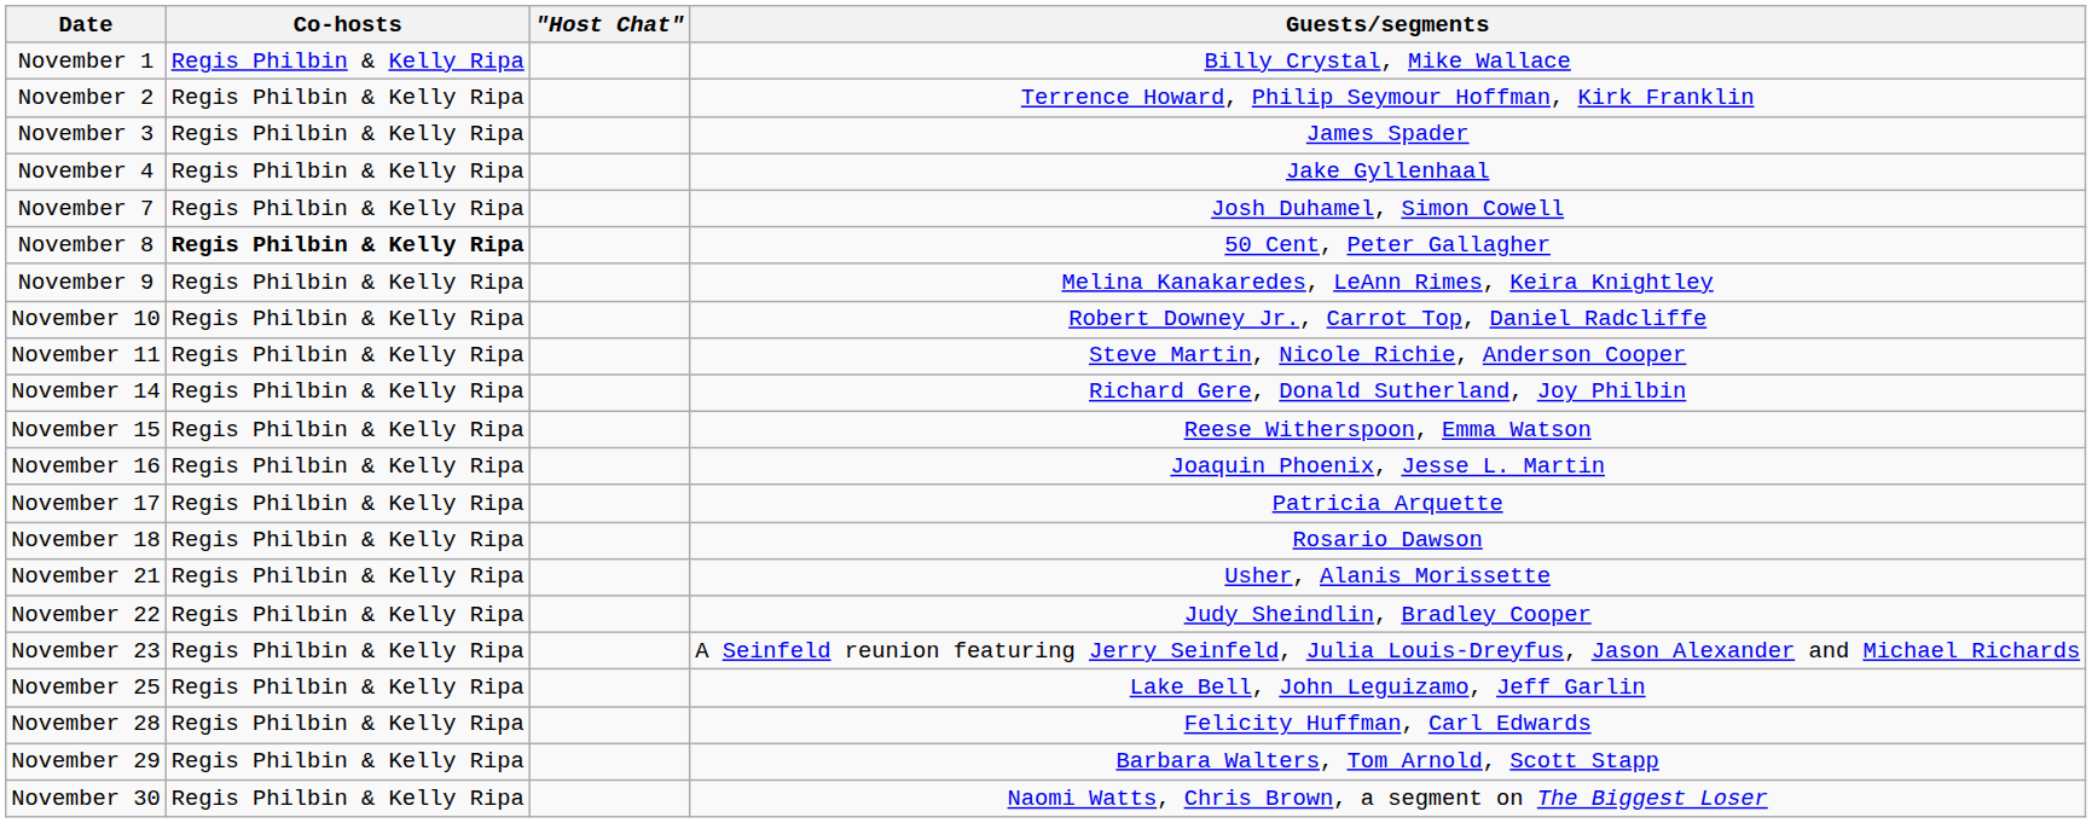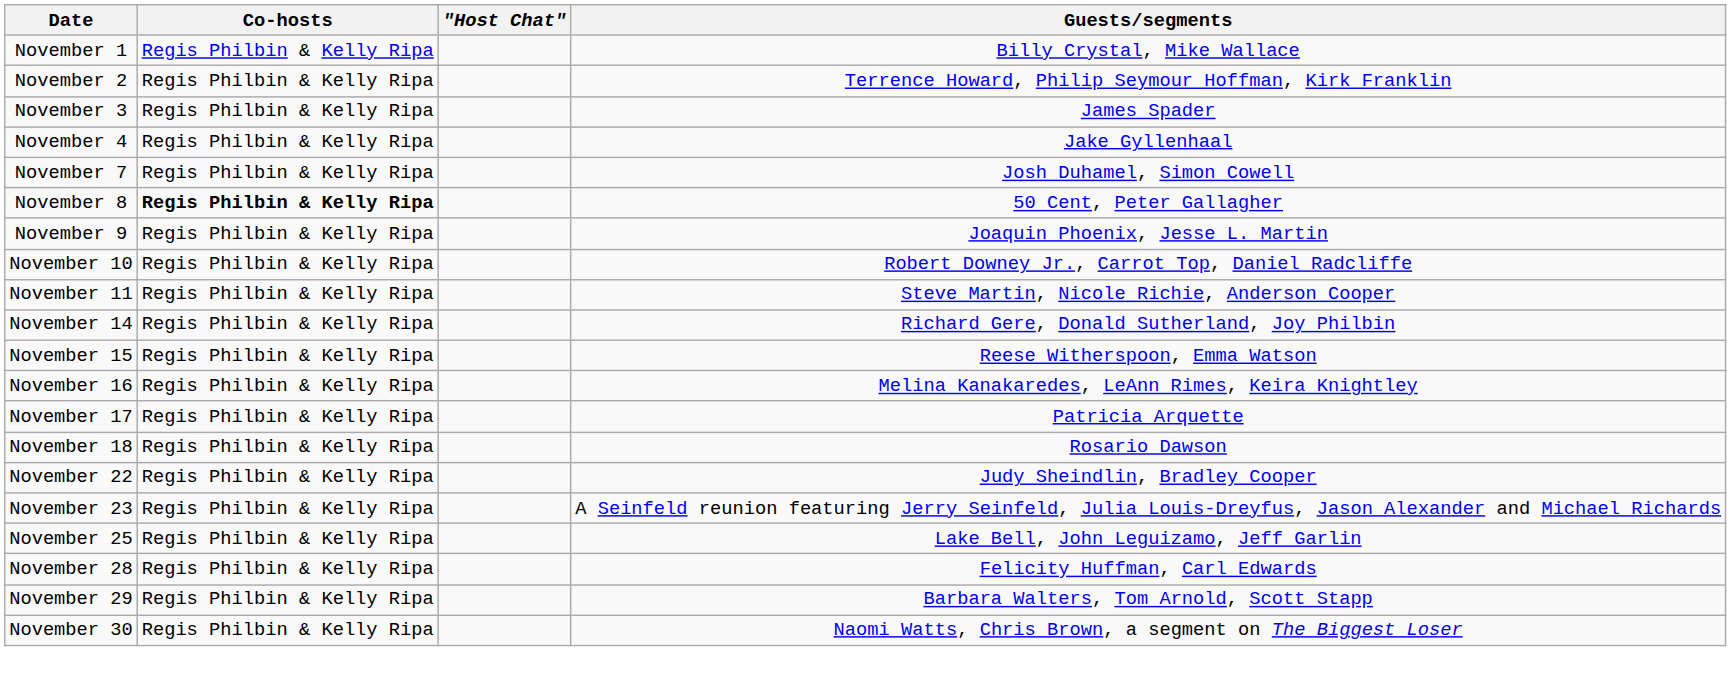November 9 | Guests/segments: Melina Kanakaredes, LeAnn Rimes, Keira Knightley -> Joaquin Phoenix, Jesse L. Martin
November 16 | Guests/segments: Joaquin Phoenix, Jesse L. Martin -> Melina Kanakaredes, LeAnn Rimes, Keira Knightley
- row: November 21 | Regis Philbin & Kelly Ripa | Usher, Alanis Morissette
